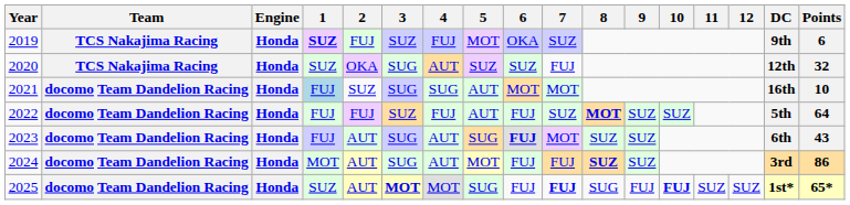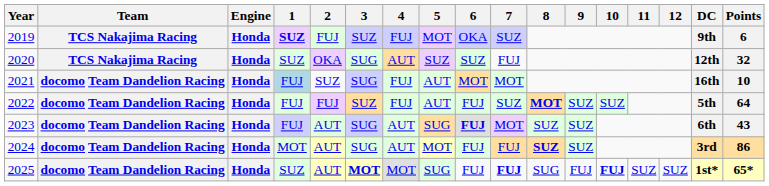2021 | 4: SUG -> FUJ
